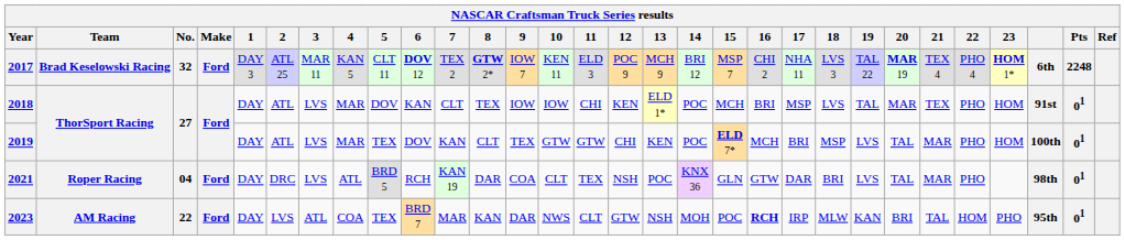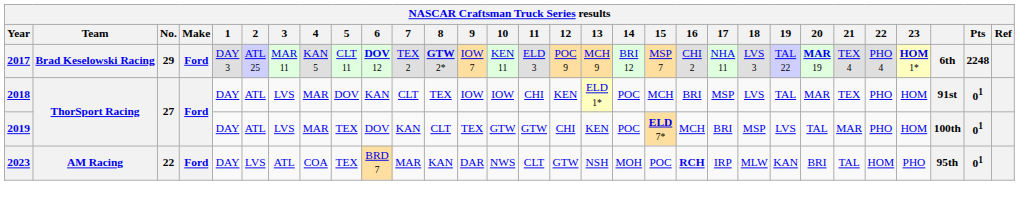2017 | No.: 32 -> 29
- row: 2021 | Roper Racing | 04 | Ford | DAY | DRC | LVS | ATL | BRD 5 | RCH | KAN 19 | DAR | COA | CLT | TEX | NSH | POC | KNX 36 | GLN | GTW | DAR | BRI | LVS | TAL | MAR | PHO | 98th | 01
